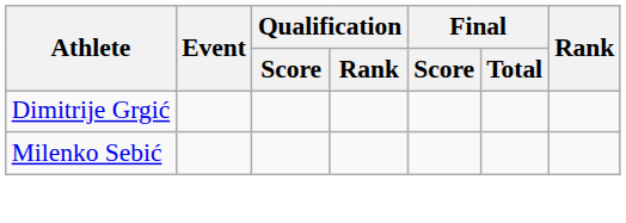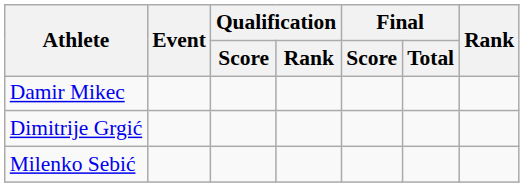+ row: Damir Mikec
